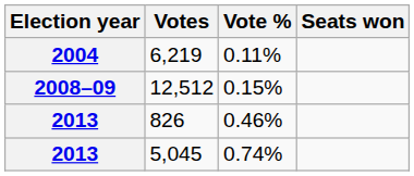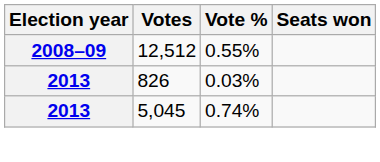- row: 2004 | 6,219 | 0.11%
12,512 | Vote %: 0.15% -> 0.55%
826 | Vote %: 0.46% -> 0.03%
